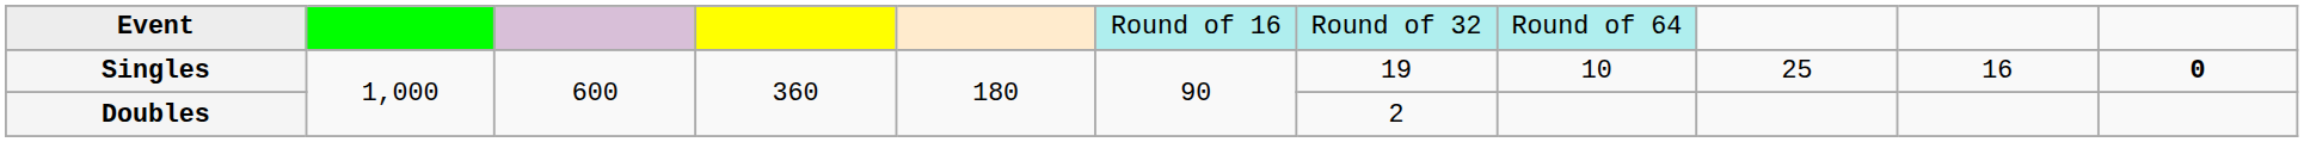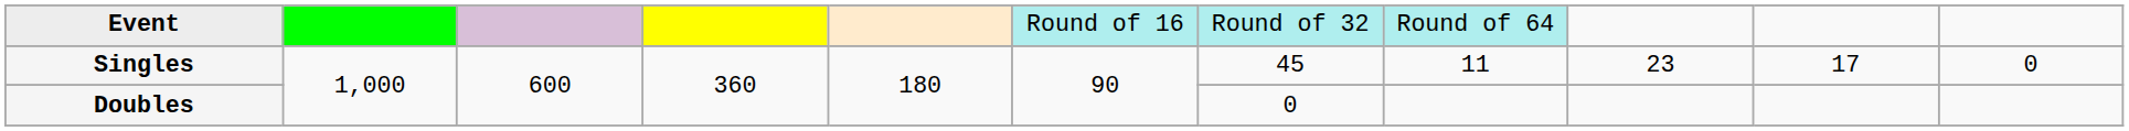Singles | column 7: 19 -> 45
Singles | column 8: 10 -> 11
Singles | column 9: 25 -> 23
Singles | column 10: 16 -> 17
Singles | column 11: bold -> normal
Doubles | column 7: 2 -> 0
